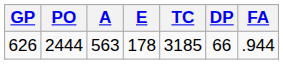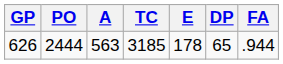columns swapped: E <-> TC
626 | DP: 66 -> 65
